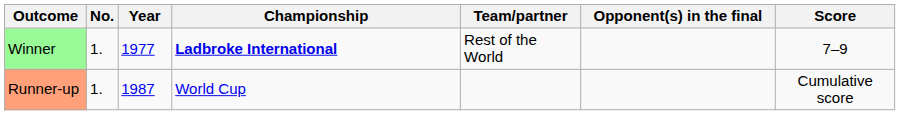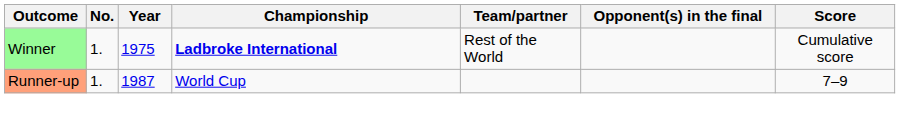Winner | Year: 1977 -> 1975
Winner | Score: 7–9 -> Cumulative score
Runner-up | Score: Cumulative score -> 7–9
